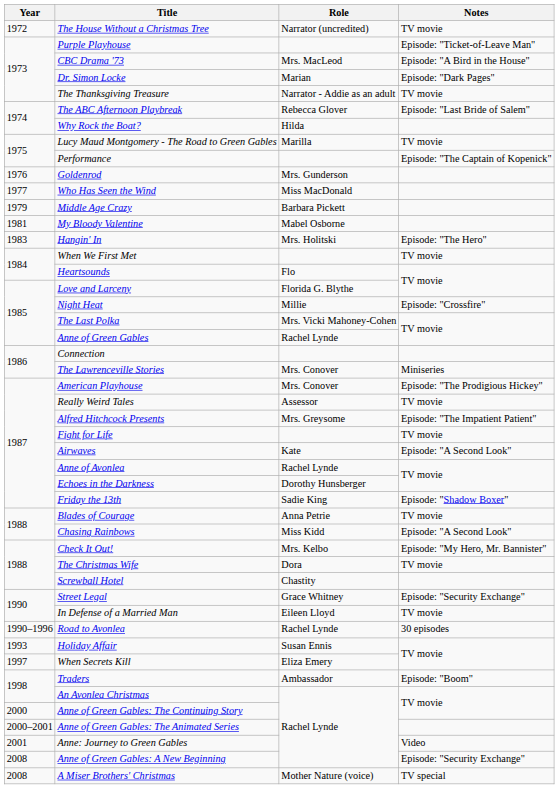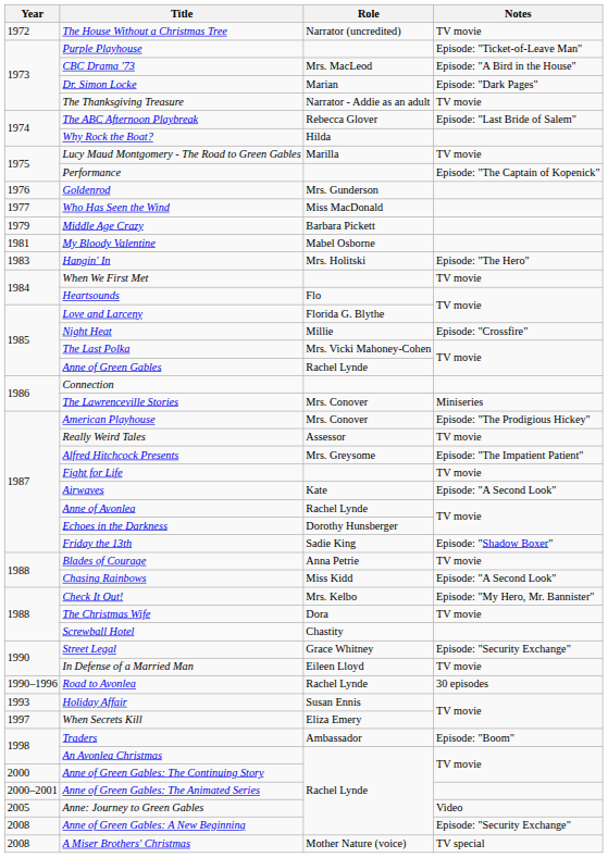Anne: Journey to Green Gables | Year: 2001 -> 2005
